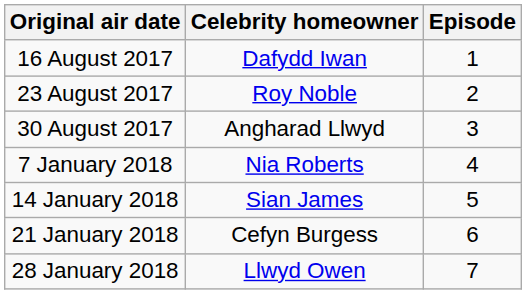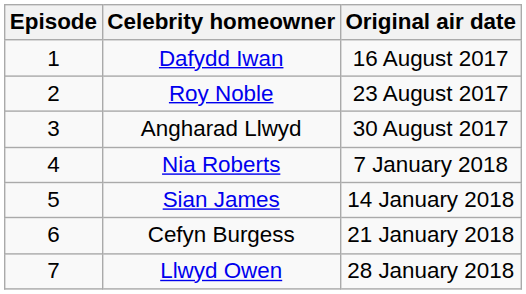columns swapped: Episode <-> Original air date
